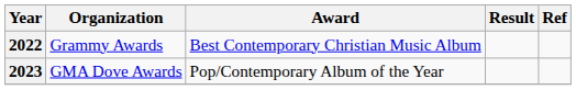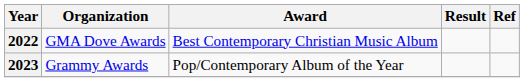2022 | Organization: Grammy Awards -> GMA Dove Awards
2023 | Organization: GMA Dove Awards -> Grammy Awards
